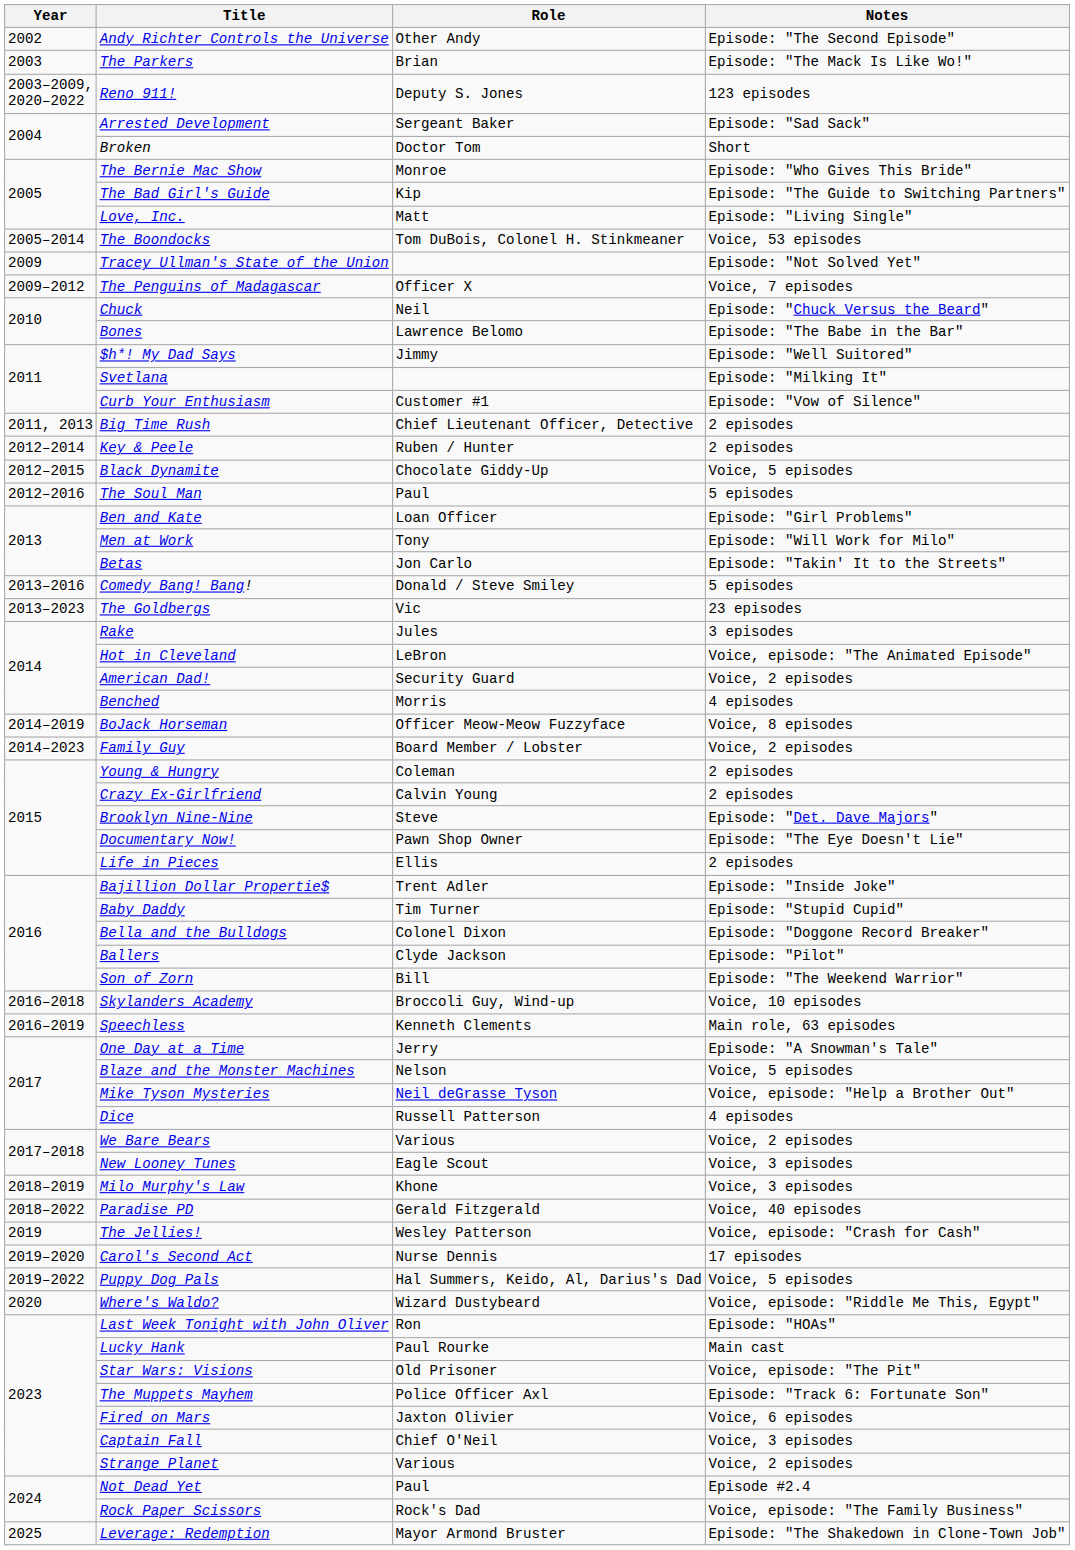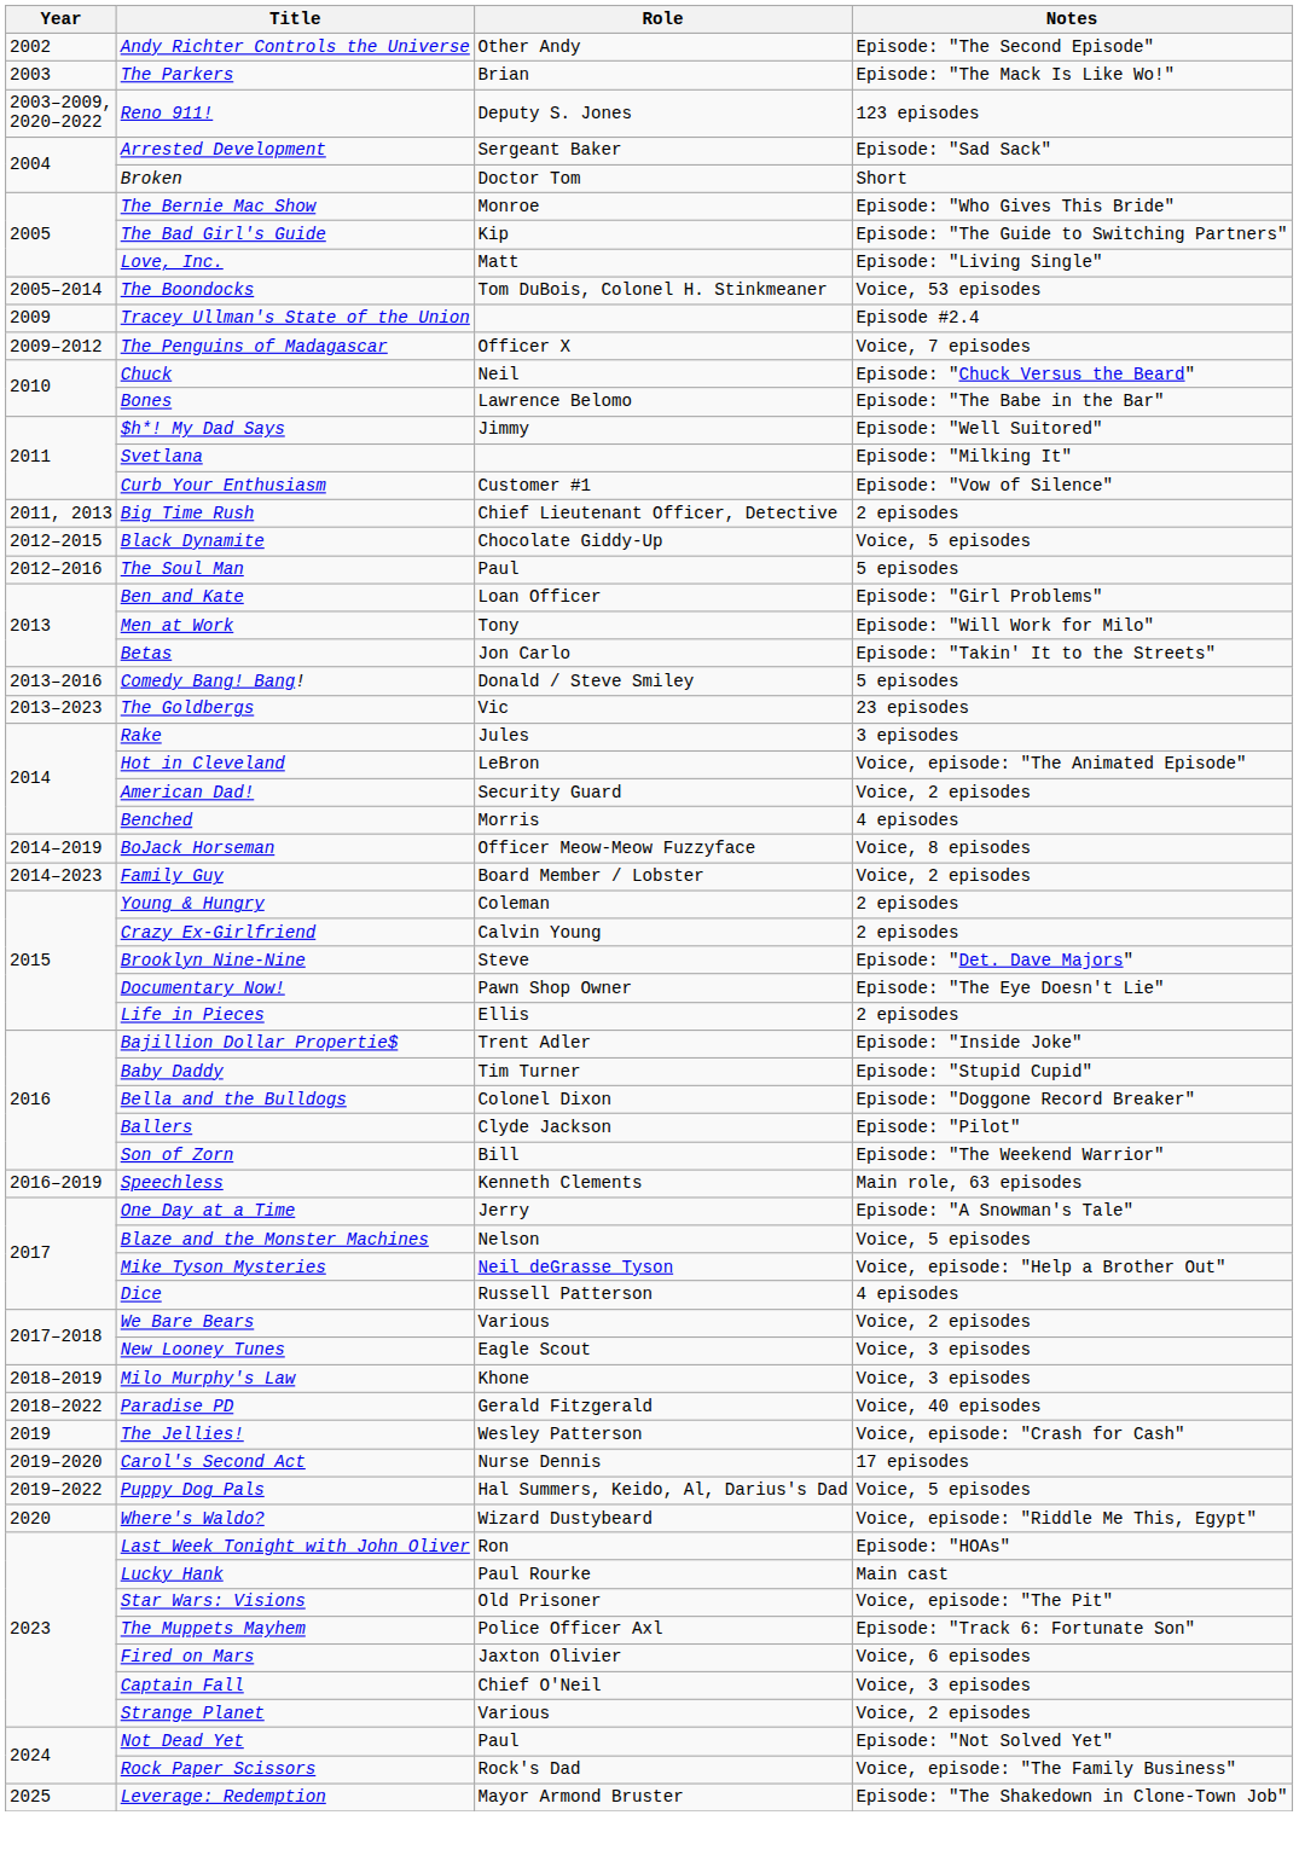Tracey Ullman's State of the Union | Notes: Episode: "Not Solved Yet" -> Episode #2.4
- row: 2012–2014 | Key & Peele | Ruben / Hunter | 2 episodes
- row: 2016–2018 | Skylanders Academy | Broccoli Guy, Wind-up | Voice, 10 episodes
Not Dead Yet | Notes: Episode #2.4 -> Episode: "Not Solved Yet"
